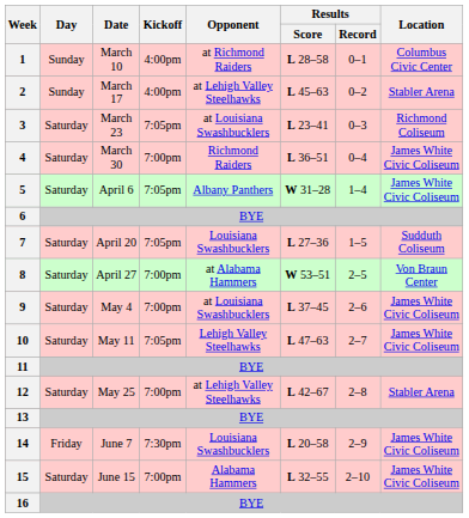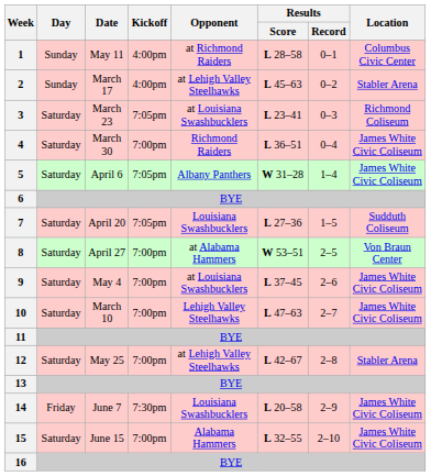1 | Date: March 10 -> May 11
10 | Date: May 11 -> March 10
10 | Kickoff: 7:05pm -> 7:00pm
